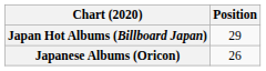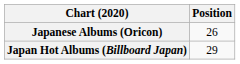rows swapped: Japanese Albums (Oricon) <-> Japan Hot Albums (Billboard Japan)
